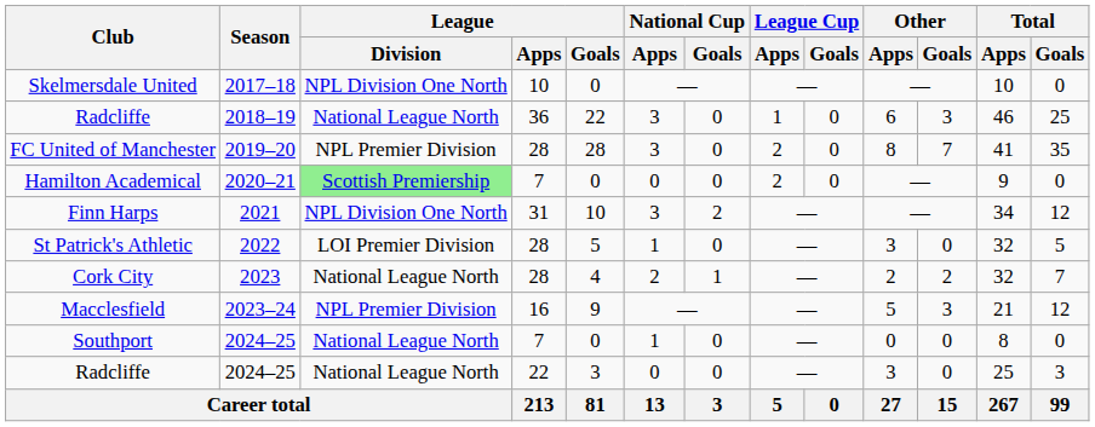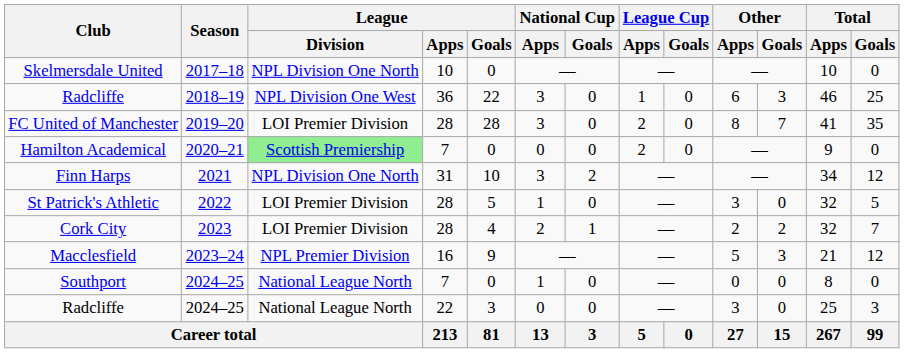Radcliffe / 2018–19 | League / Division: National League North -> NPL Division One West
FC United of Manchester | League / Division: NPL Premier Division -> LOI Premier Division
Cork City | League / Division: National League North -> LOI Premier Division
